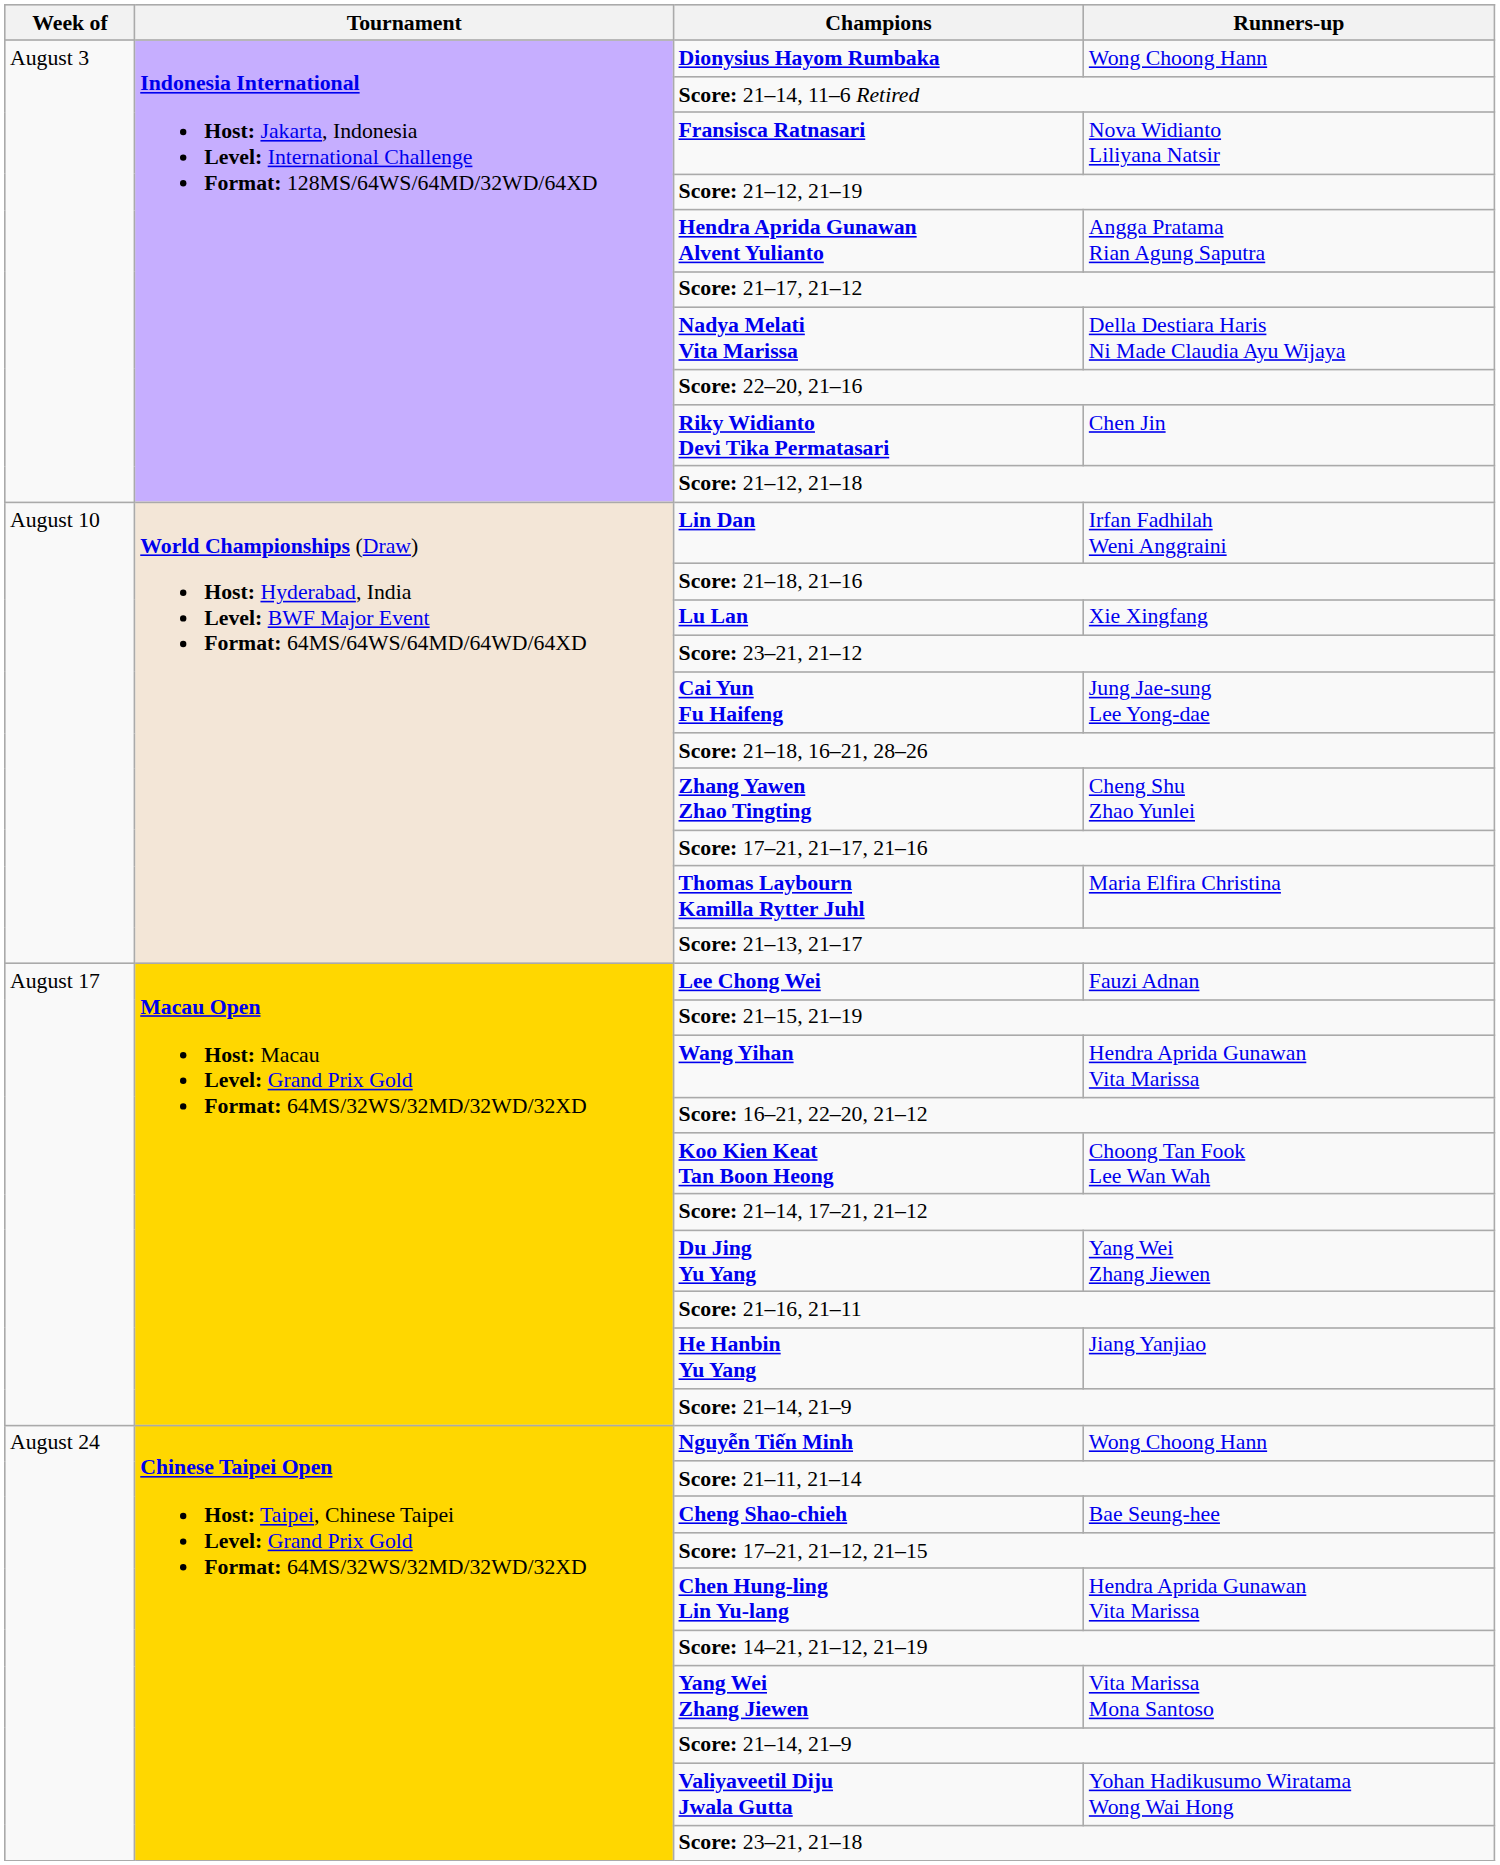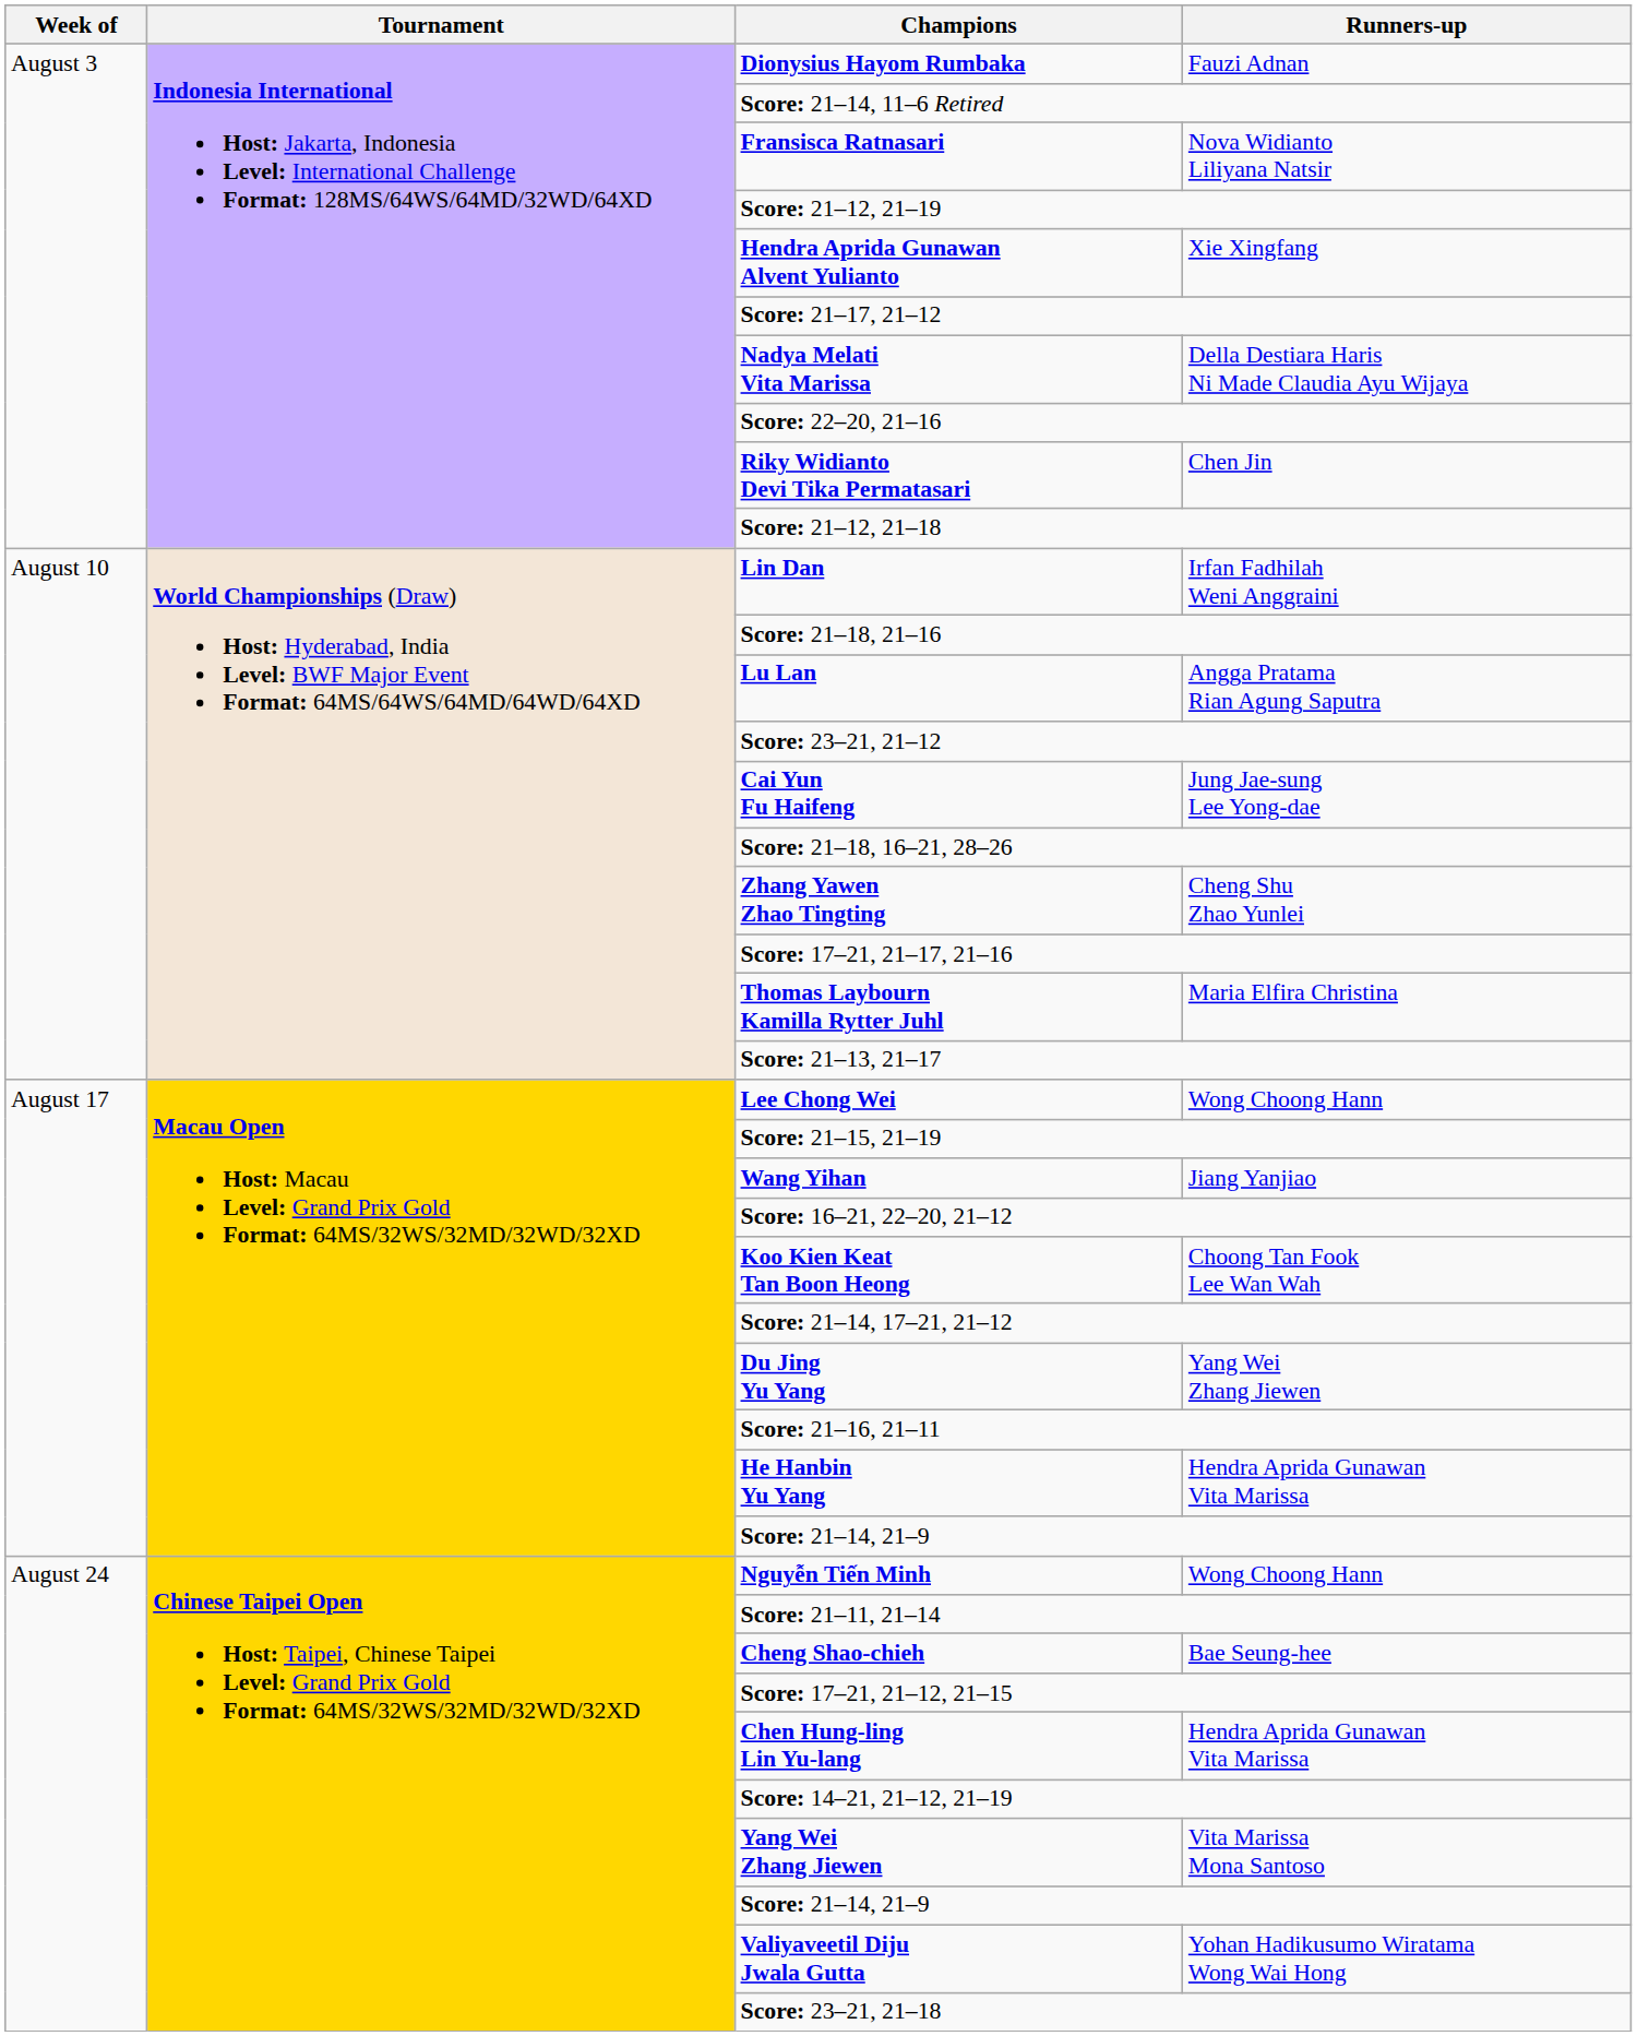Dionysius Hayom Rumbaka | Runners-up: Wong Choong Hann -> Fauzi Adnan
Hendra Aprida Gunawan Alvent Yulianto | Runners-up: Angga Pratama Rian Agung Saputra -> Xie Xingfang
Lu Lan | Runners-up: Xie Xingfang -> Angga Pratama Rian Agung Saputra
Lee Chong Wei | Runners-up: Fauzi Adnan -> Wong Choong Hann
Wang Yihan | Runners-up: Hendra Aprida Gunawan Vita Marissa -> Jiang Yanjiao
He Hanbin Yu Yang | Runners-up: Jiang Yanjiao -> Hendra Aprida Gunawan Vita Marissa
